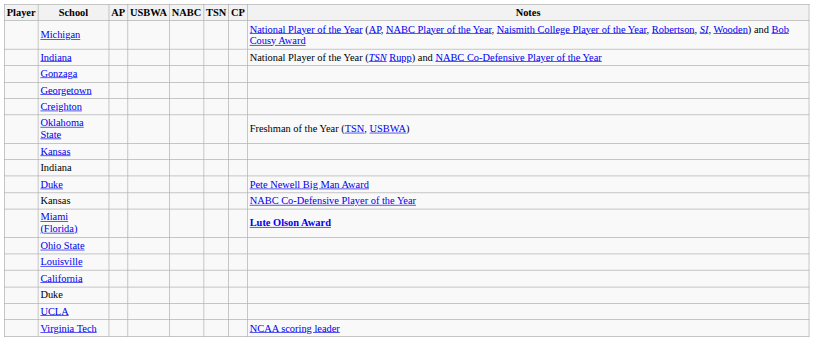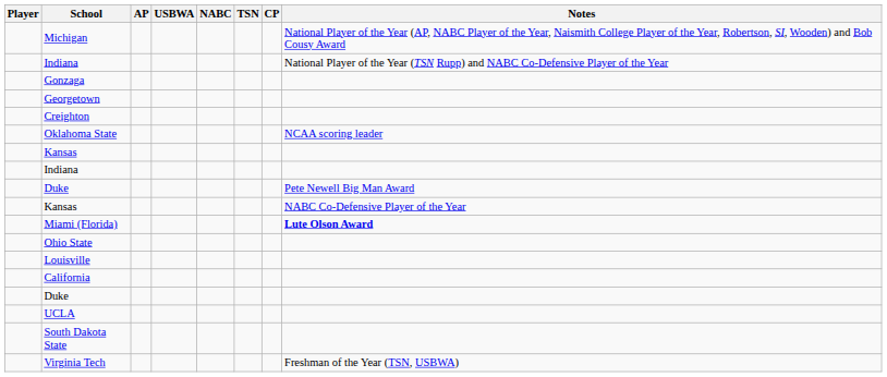Oklahoma State | Notes: Freshman of the Year (TSN, USBWA) -> NCAA scoring leader
+ row: South Dakota State
Virginia Tech | Notes: NCAA scoring leader -> Freshman of the Year (TSN, USBWA)
